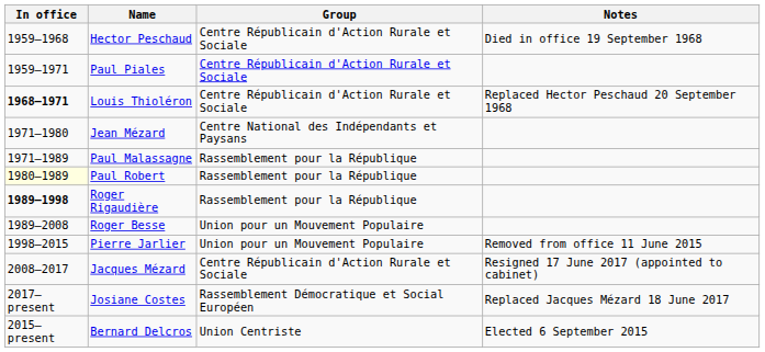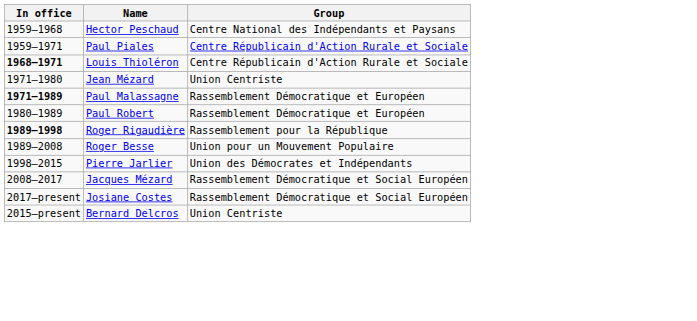- column: Notes | Died in office 19 September 1968 | Replaced Hector Peschaud 20 September 1968 | Removed from office 11 June 2015 | Resigned 17 June 2017 (appointed to cabinet) | Replaced Jacques Mézard 18 June 2017 | Elected 6 September 2015
Hector Peschaud | Group: Centre Républicain d'Action Rurale et Sociale -> Centre National des Indépendants et Paysans
Jean Mézard | Group: Centre National des Indépendants et Paysans -> Union Centriste
Paul Malassagne | In office: normal -> bold
Paul Malassagne | Group: Rassemblement pour la République -> Rassemblement Démocratique et Européen
Paul Robert | In office: lightyellow background -> no background
Paul Robert | Group: Rassemblement pour la République -> Rassemblement Démocratique et Européen
Pierre Jarlier | Group: Union pour un Mouvement Populaire -> Union des Démocrates et Indépendants
Jacques Mézard | Group: Centre Républicain d'Action Rurale et Sociale -> Rassemblement Démocratique et Social Européen
